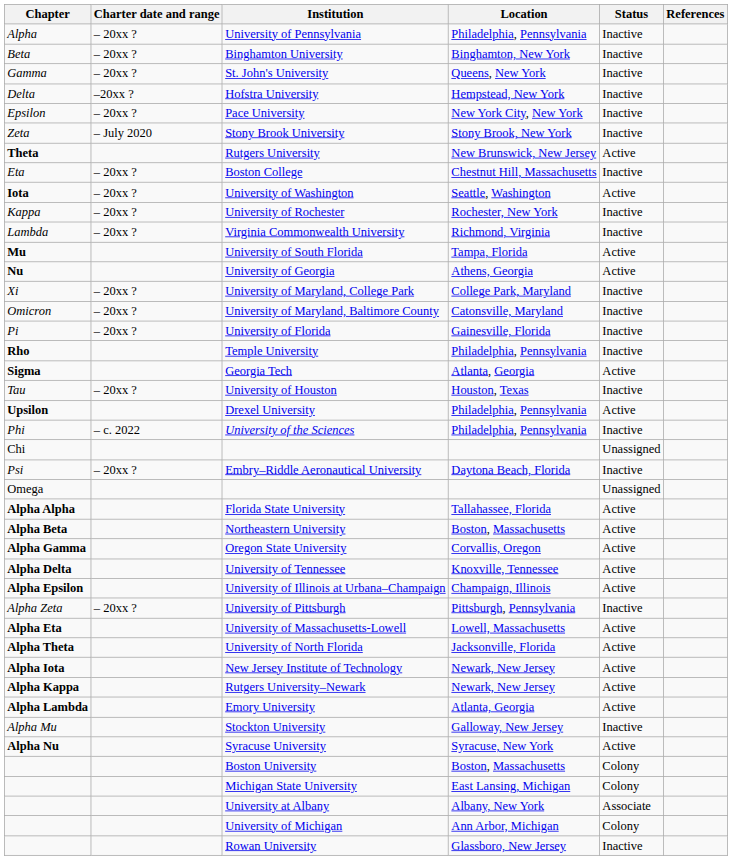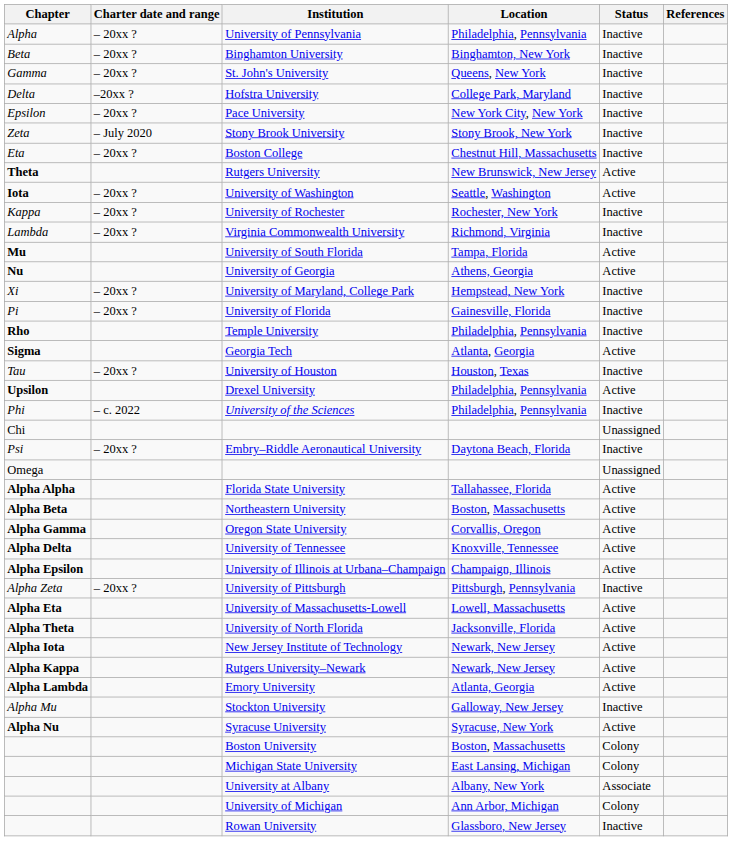Hofstra University | Location: Hempstead, New York -> College Park, Maryland
rows swapped: Boston College <-> Rutgers University
University of Maryland, College Park | Location: College Park, Maryland -> Hempstead, New York
- row: Omicron | – 20xx ? | University of Maryland, Baltimore County | Catonsville, Maryland | Inactive
